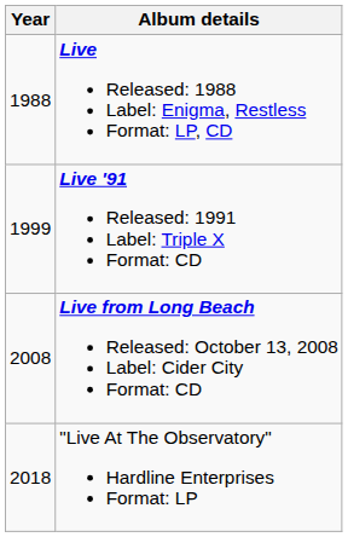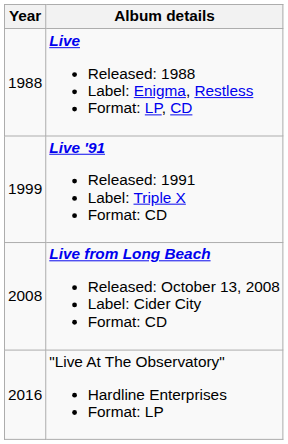"Live At The Observatory" Hardline Enterprises Format: LP | Year: 2018 -> 2016
